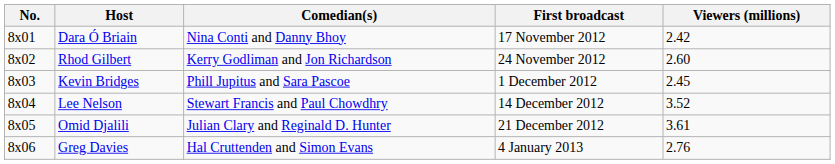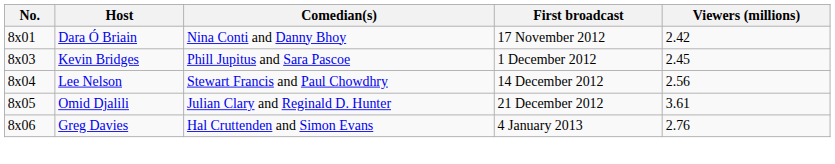- row: 8x02 | Rhod Gilbert | Kerry Godliman and Jon Richardson | 24 November 2012 | 2.60
Lee Nelson | Viewers (millions): 3.52 -> 2.56
